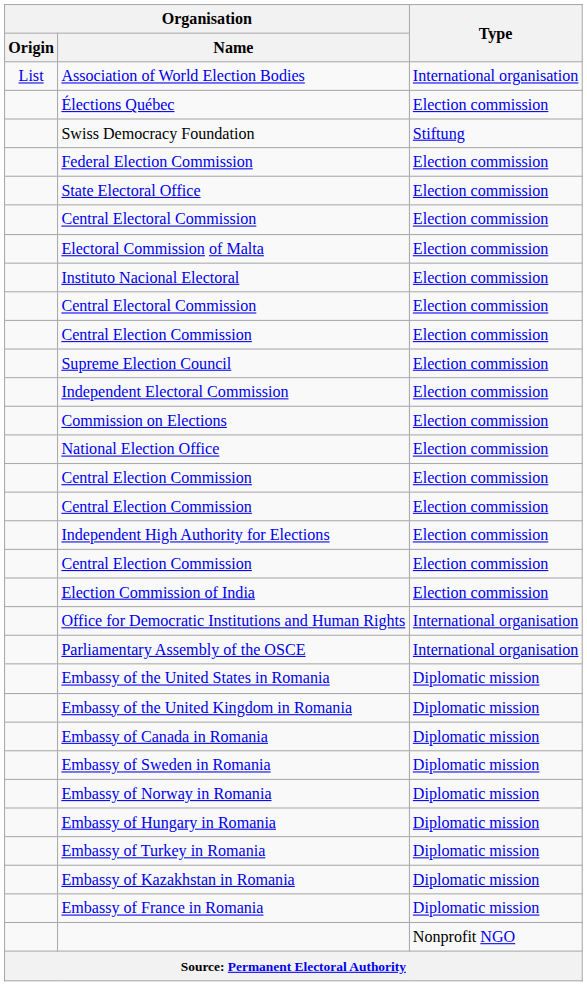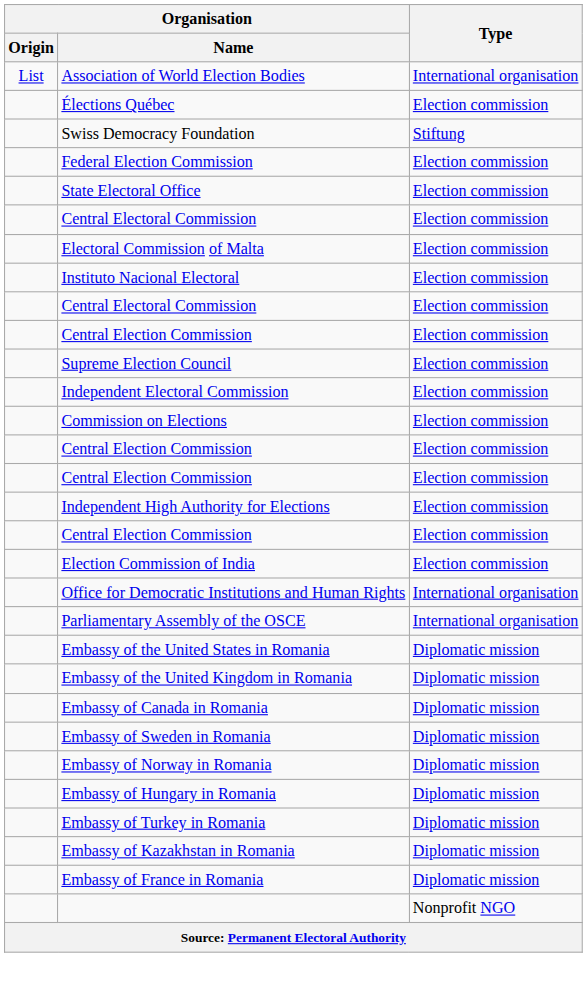- row: National Election Office | Election commission
